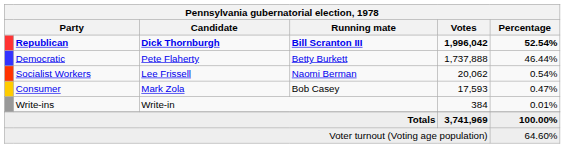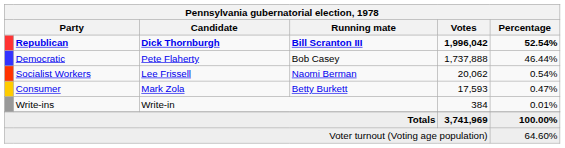Democratic | Running mate: Betty Burkett -> Bob Casey
Consumer | Running mate: Bob Casey -> Betty Burkett
